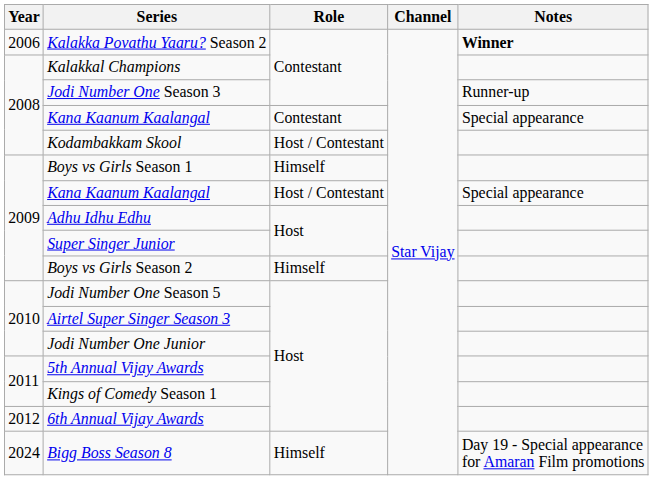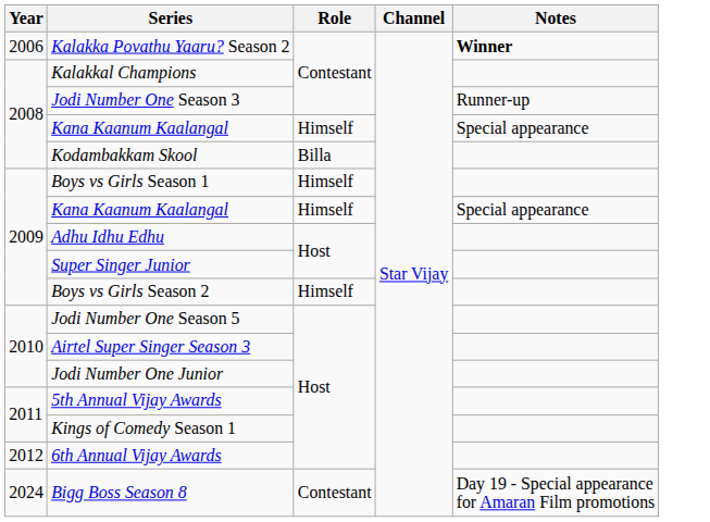2008 / Kana Kaanum Kaalangal | Role: Contestant -> Himself
Kodambakkam Skool | Role: Host / Contestant -> Billa
2009 / Kana Kaanum Kaalangal | Role: Host / Contestant -> Himself
Bigg Boss Season 8 | Role: Himself -> Contestant
